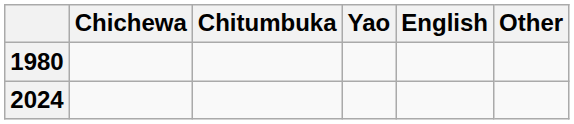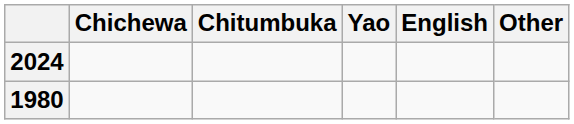rows swapped: 1980 <-> 2024
